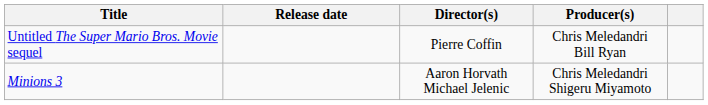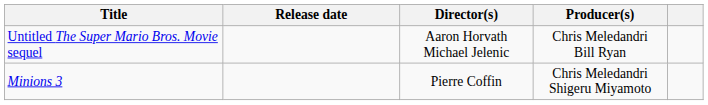Untitled The Super Mario Bros. Movie sequel | Director(s): Pierre Coffin -> Aaron Horvath Michael Jelenic
Minions 3 | Director(s): Aaron Horvath Michael Jelenic -> Pierre Coffin
